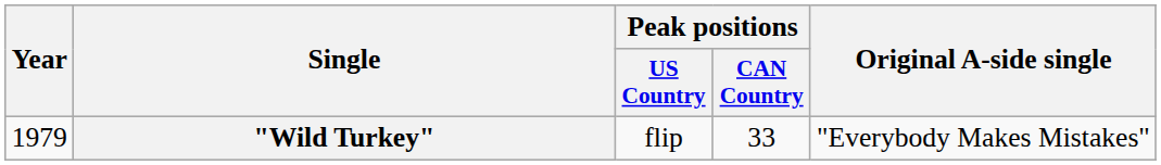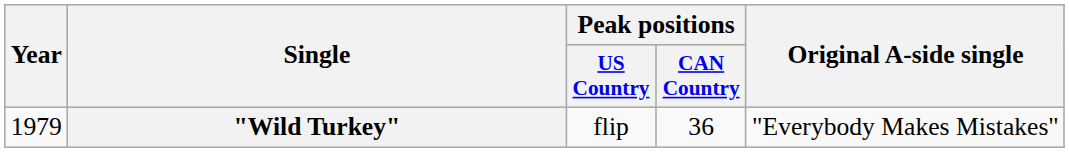"Wild Turkey" | Peak positions / CAN Country: 33 -> 36
